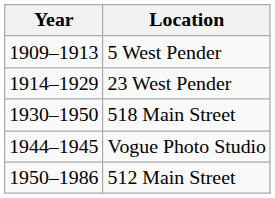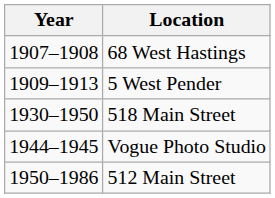+ row: 1907–1908 | 68 West Hastings
- row: 1914–1929 | 23 West Pender
